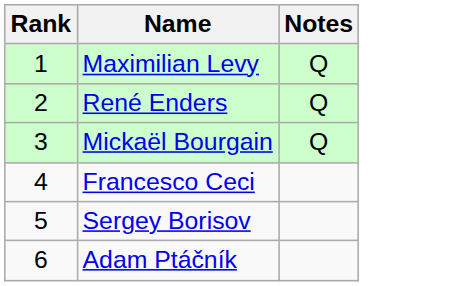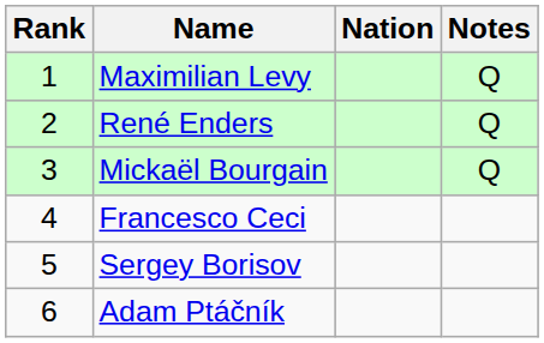+ column: Nation
